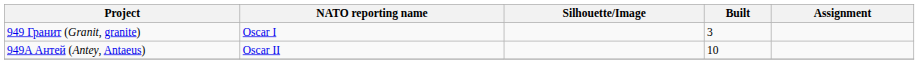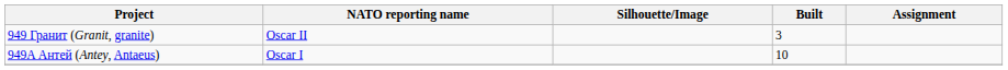949 Гранит (Granit, granite) | NATO reporting name: Oscar I -> Oscar II
949A Антей (Antey, Antaeus) | NATO reporting name: Oscar II -> Oscar I
